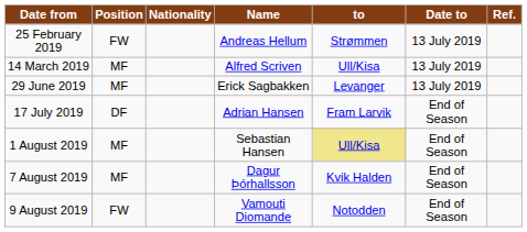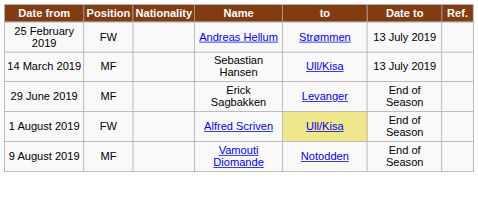14 March 2019 | Name: Alfred Scriven -> Sebastian Hansen
29 June 2019 | Date to: 13 July 2019 -> End of Season
- row: 17 July 2019 | DF | Adrian Hansen | Fram Larvik | End of Season
1 August 2019 | Position: MF -> FW
1 August 2019 | Name: Sebastian Hansen -> Alfred Scriven
- row: 7 August 2019 | MF | Dagur Þórhallsson | Kvik Halden | End of Season
9 August 2019 | Position: FW -> MF
